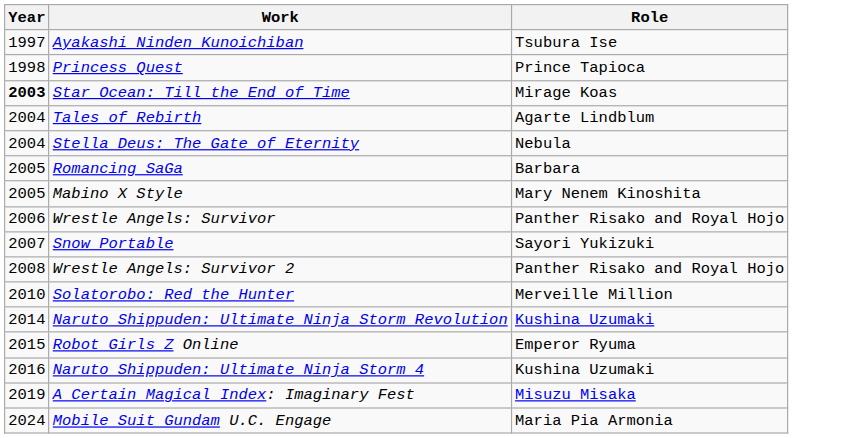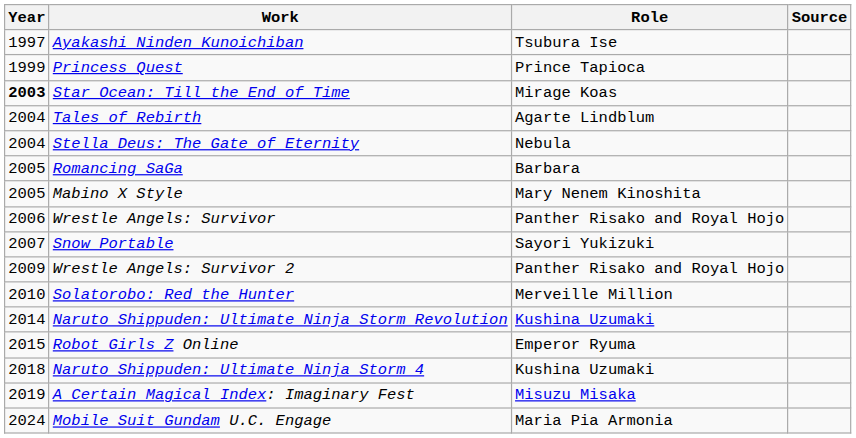+ column: Source
Princess Quest | Year: 1998 -> 1999
Wrestle Angels: Survivor 2 | Year: 2008 -> 2009
Naruto Shippuden: Ultimate Ninja Storm 4 | Year: 2016 -> 2018
